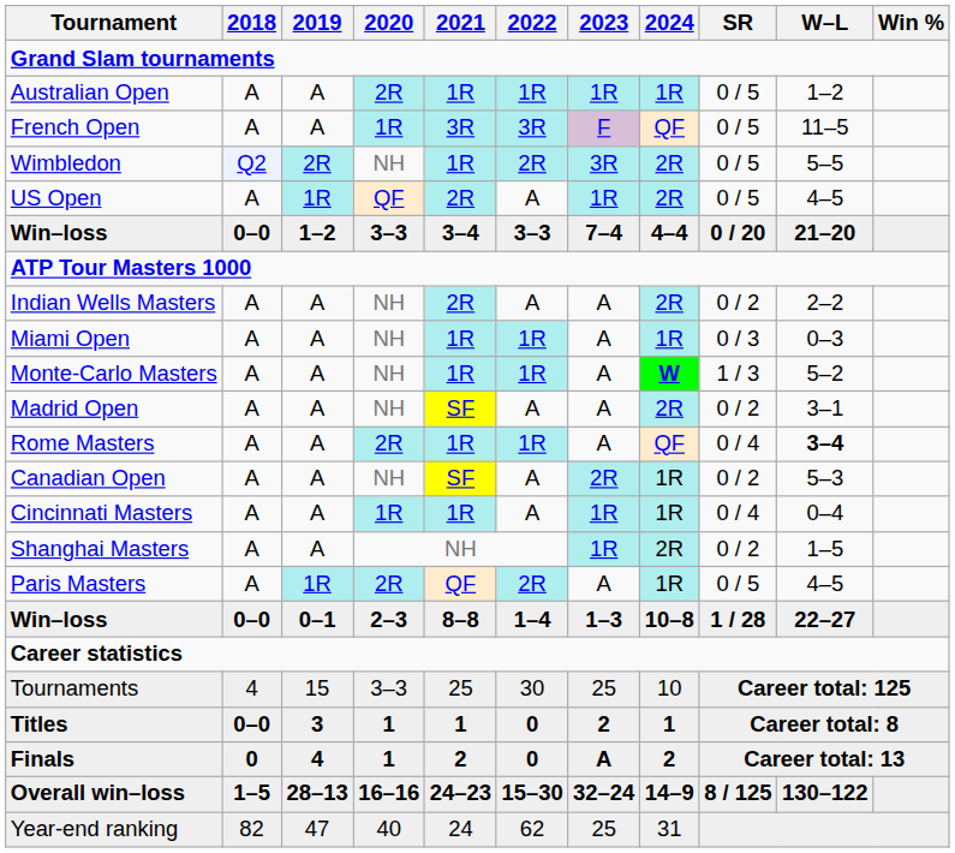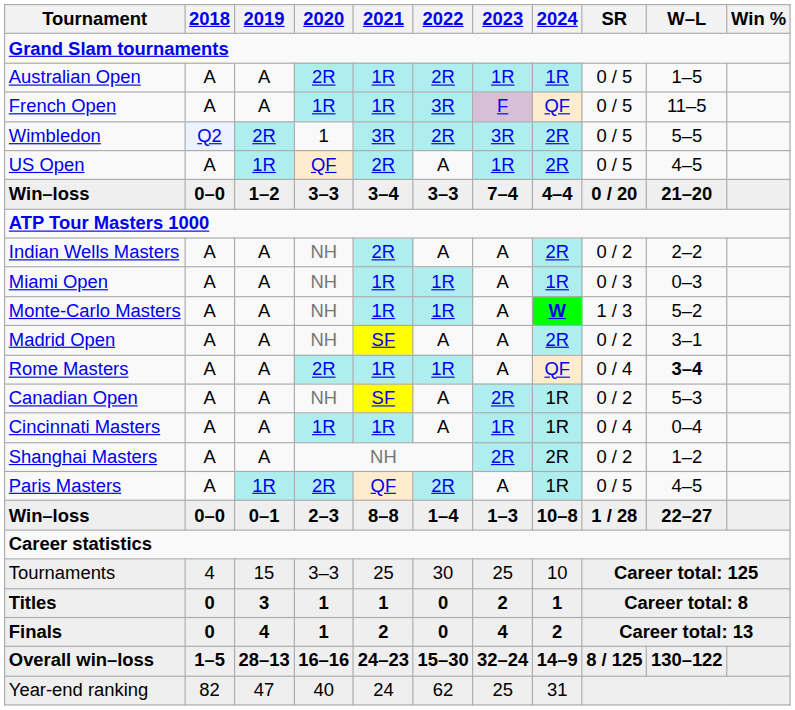Australian Open | 2022: 1R -> 2R
Australian Open | W–L: 1–2 -> 1–5
French Open | 2021: 3R -> 1R
Wimbledon | 2020: NH -> 1
Wimbledon | 2021: 1R -> 3R
Shanghai Masters | 2023: 1R -> 2R
Shanghai Masters | W–L: 1–5 -> 1–2
Titles | 2018: 0–0 -> 0
Finals | 2023: A -> 4
